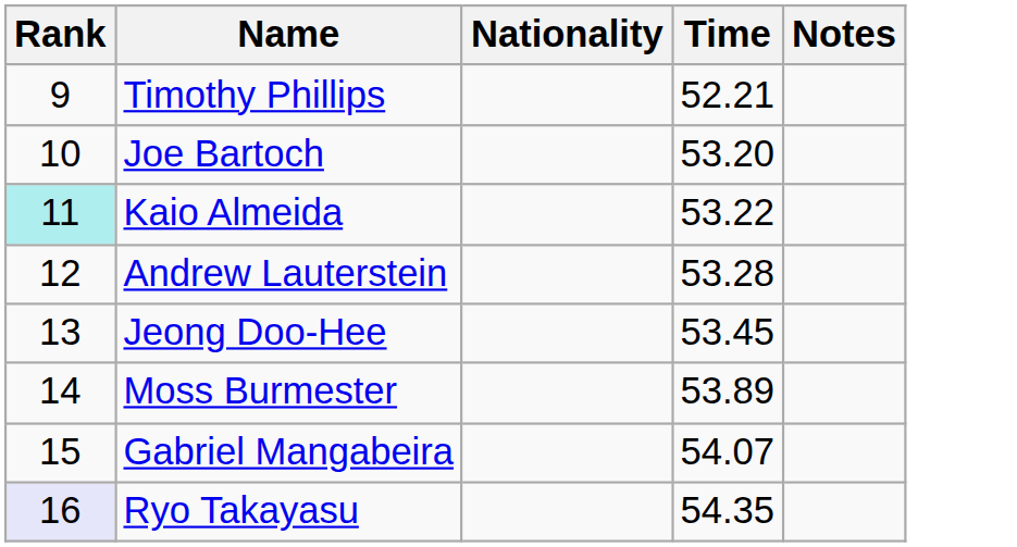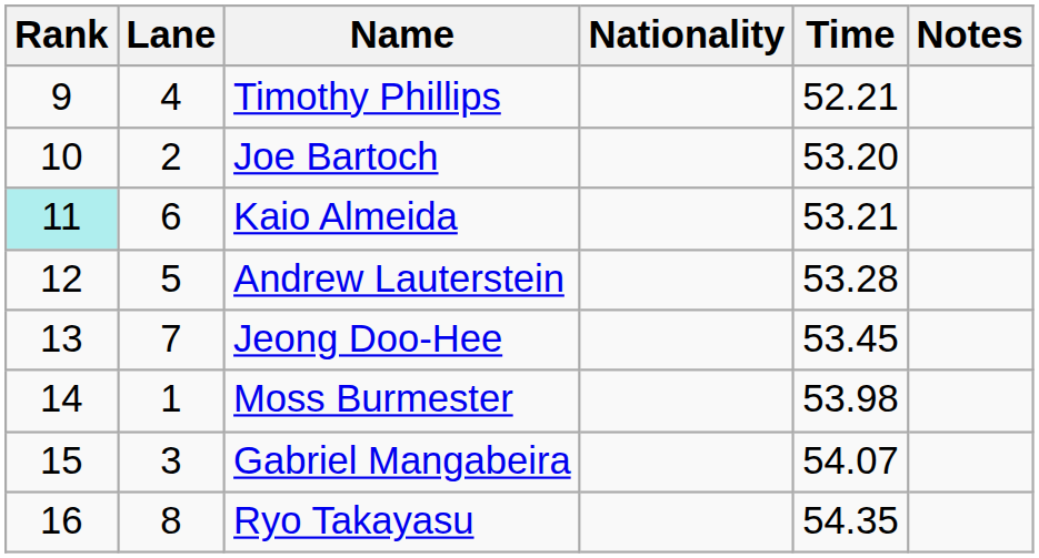+ column: Lane | 4 | 2 | 6 | 5 | 7 | 1 | 3 | 8
Kaio Almeida | Time: 53.22 -> 53.21
Moss Burmester | Time: 53.89 -> 53.98
Ryo Takayasu | Rank: lavender background -> no background
